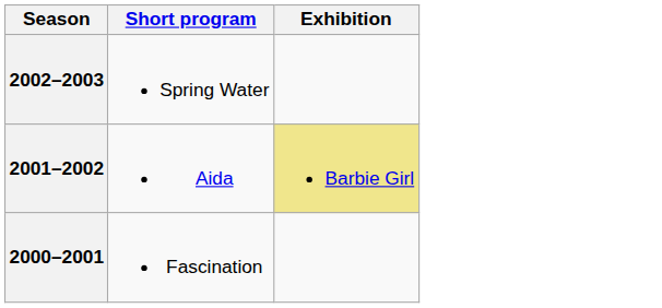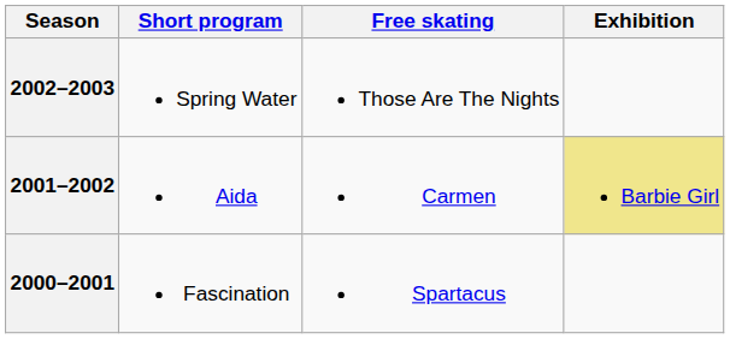+ column: Free skating | Those Are The Nights | Carmen | Spartacus
